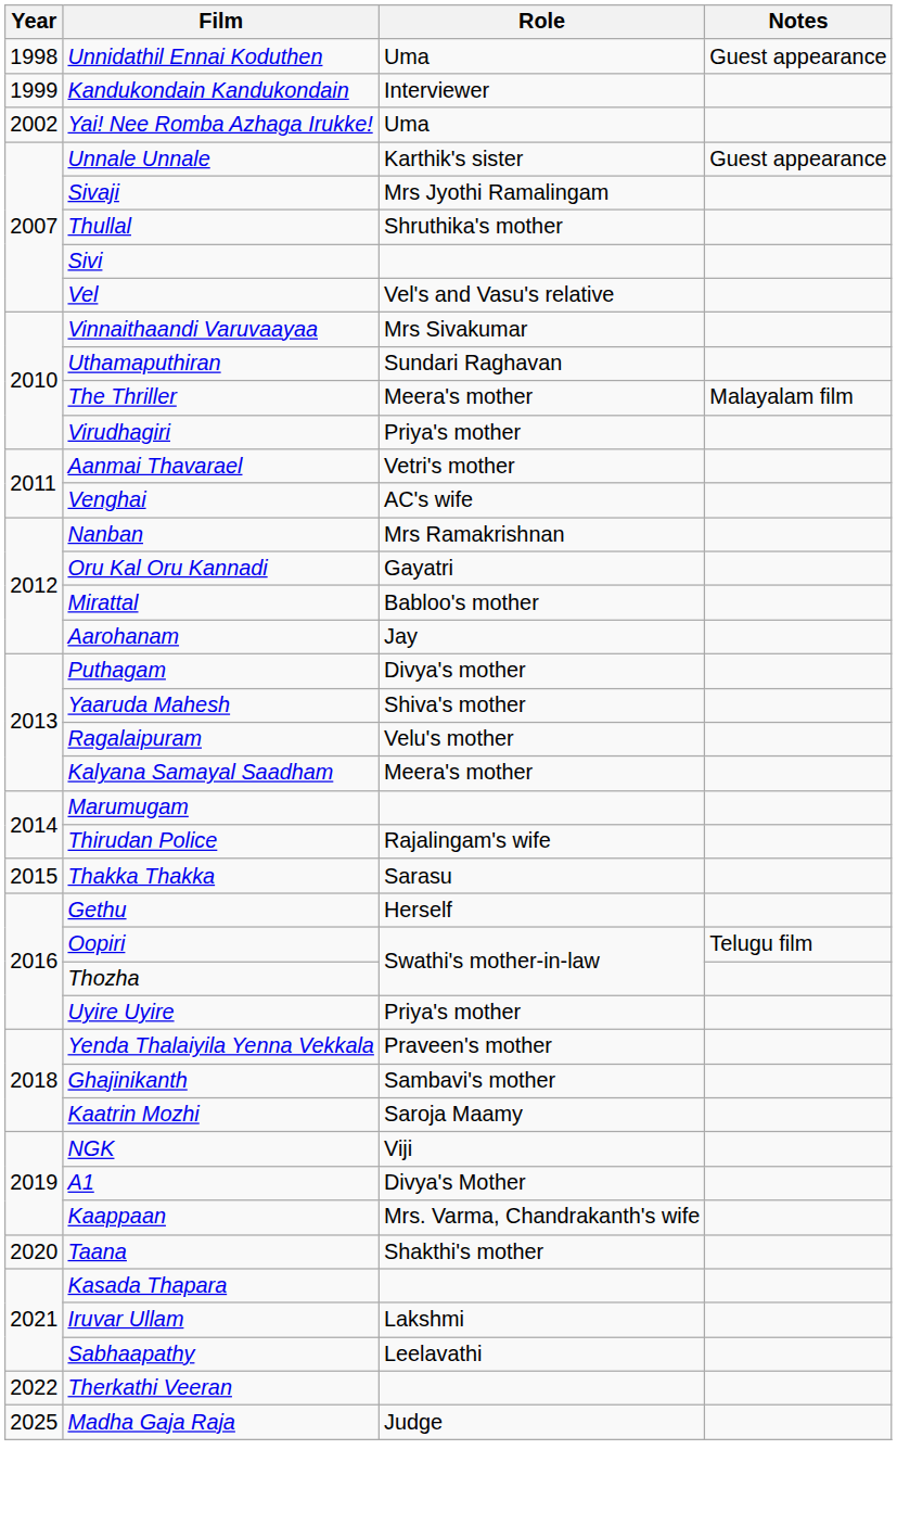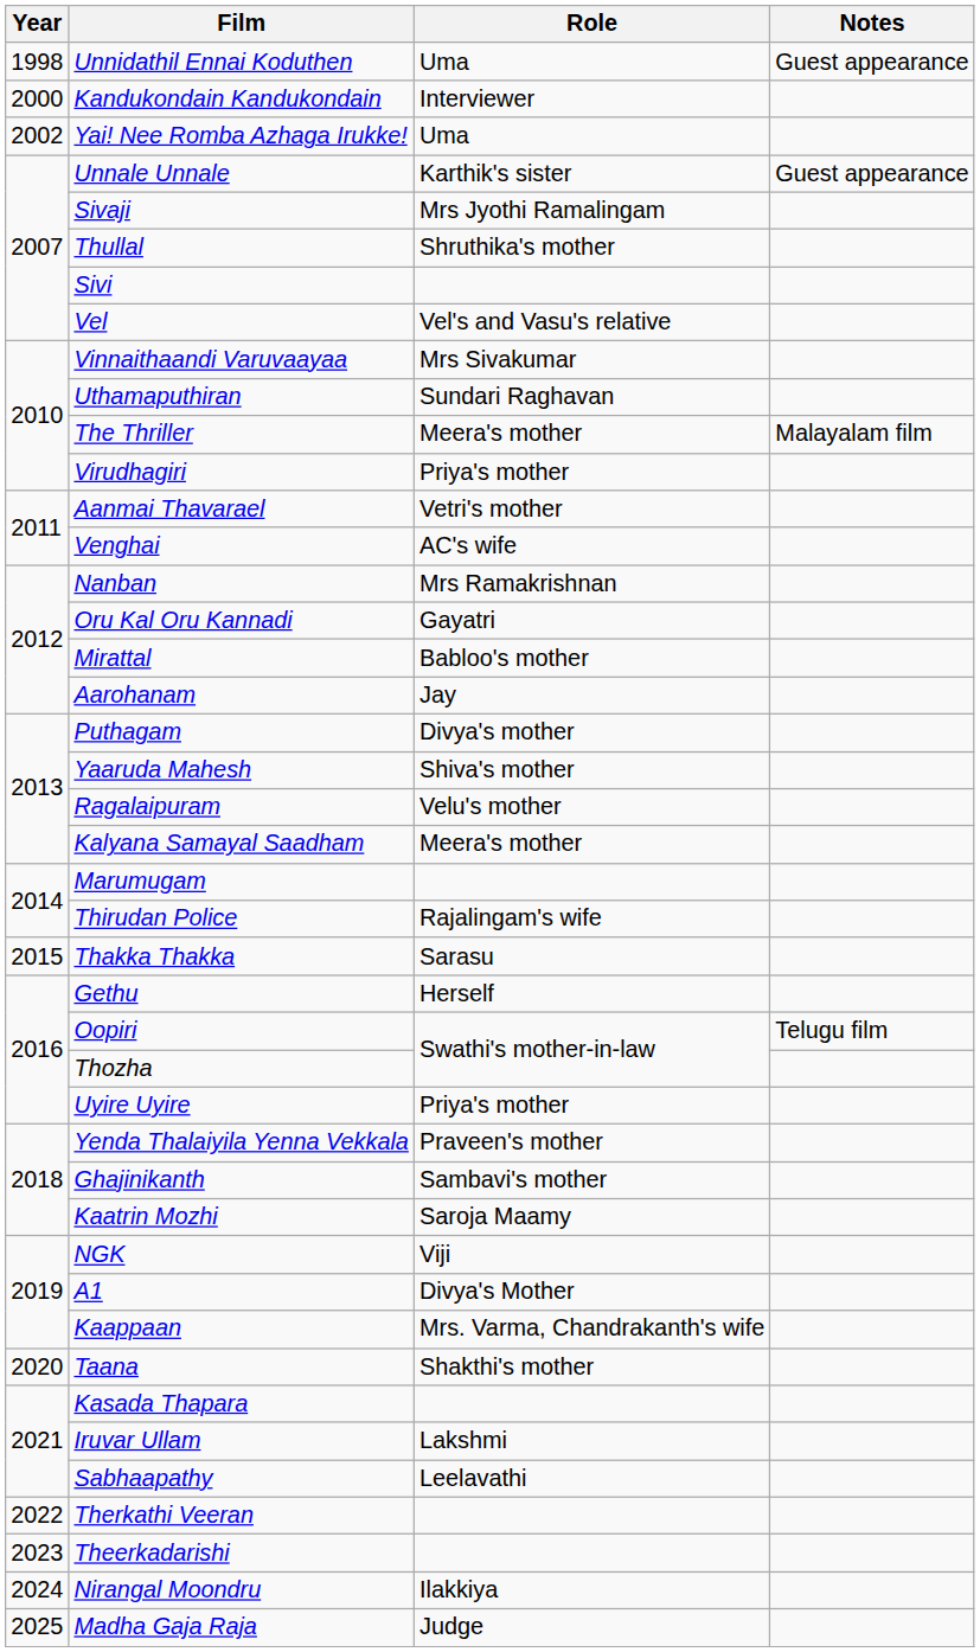Kandukondain Kandukondain | Year: 1999 -> 2000
+ row: 2023 | Theerkadarishi
+ row: 2024 | Nirangal Moondru | Ilakkiya
